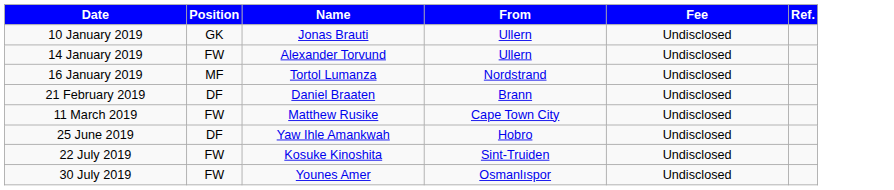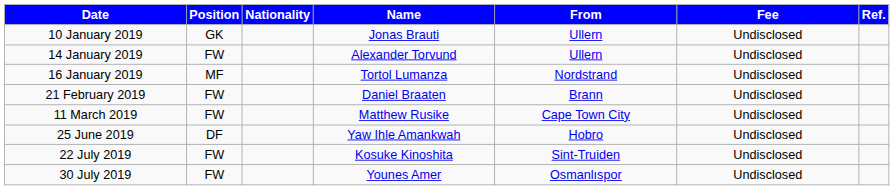+ column: Nationality
21 February 2019 | Position: DF -> FW
